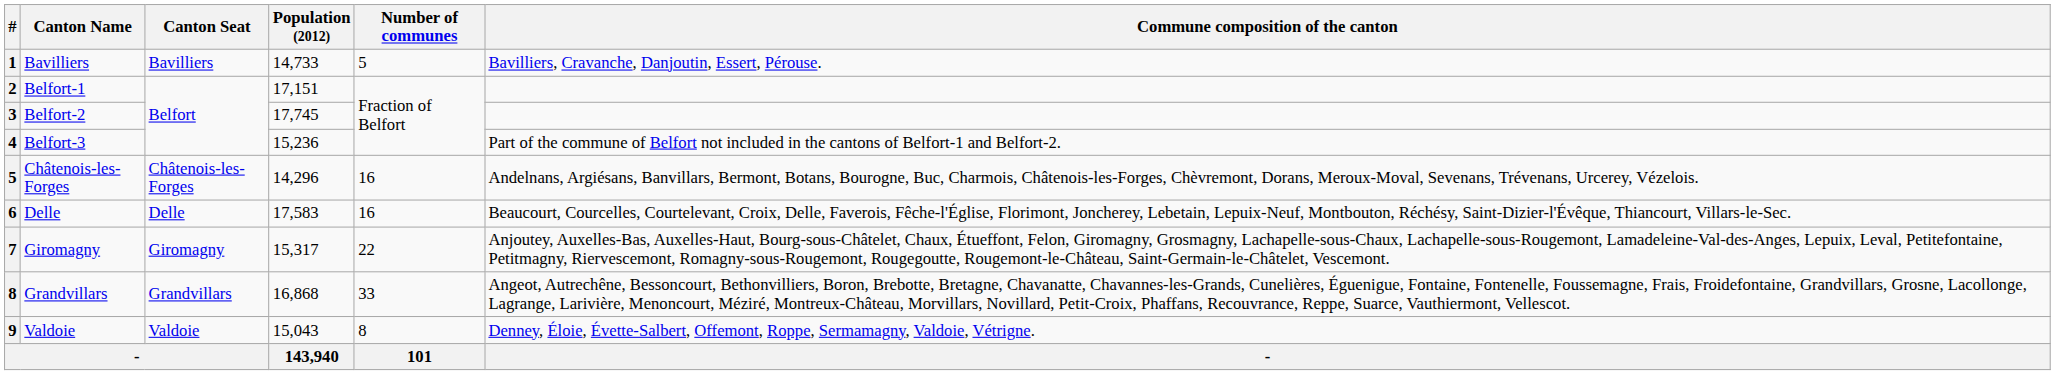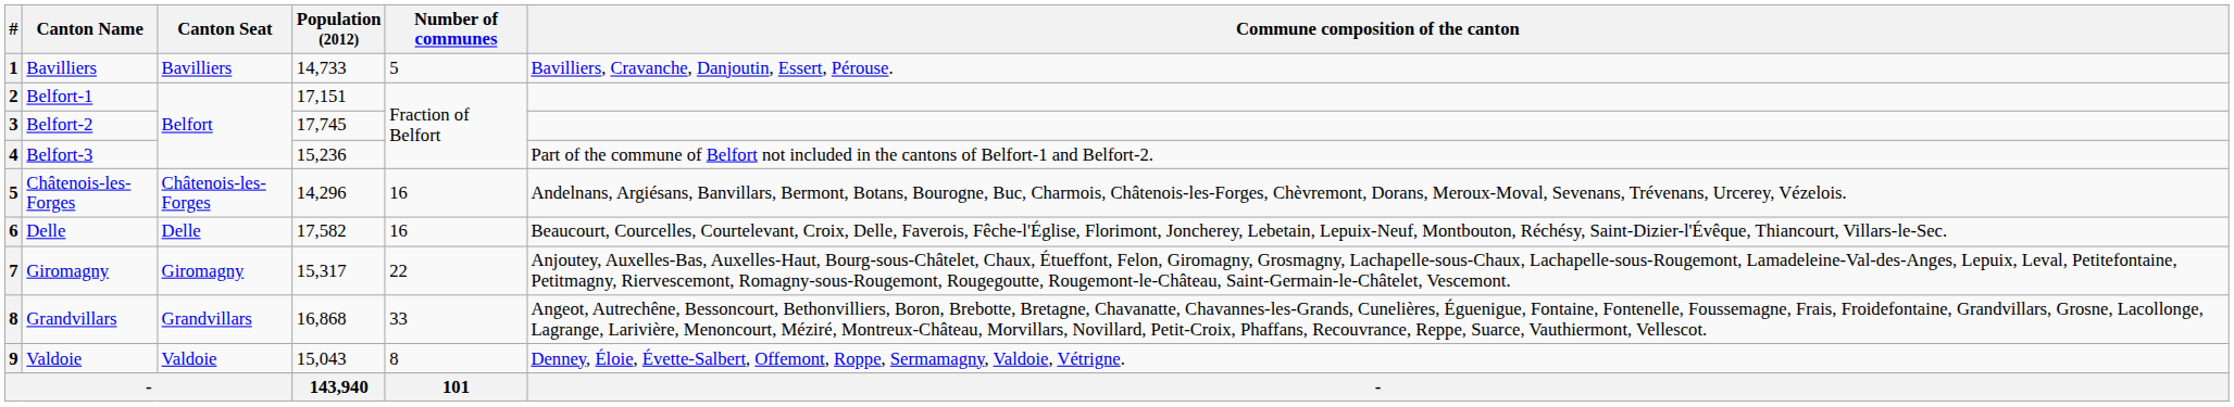6 | Population (2012): 17,583 -> 17,582
